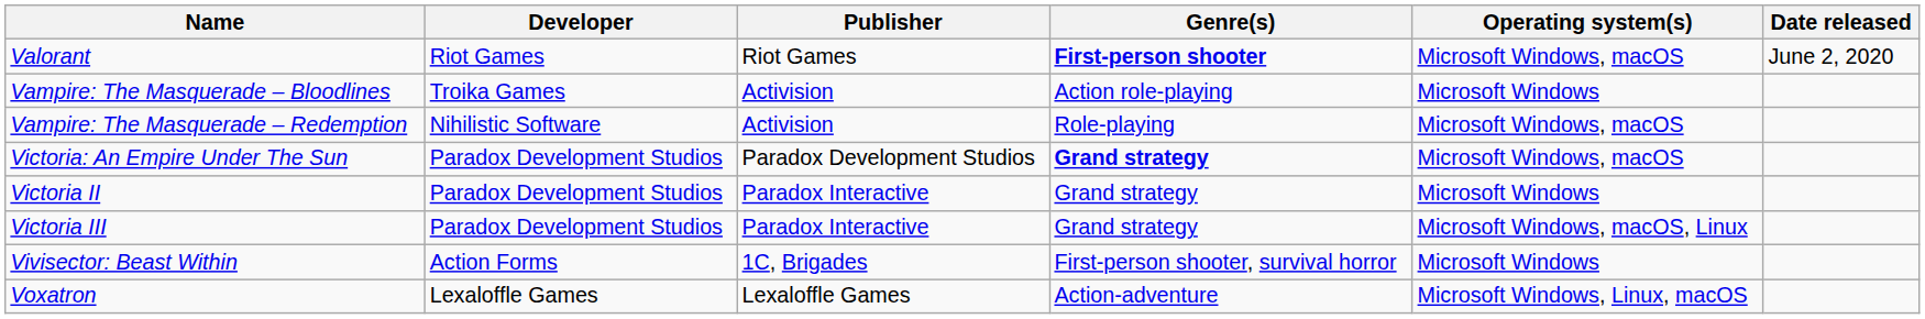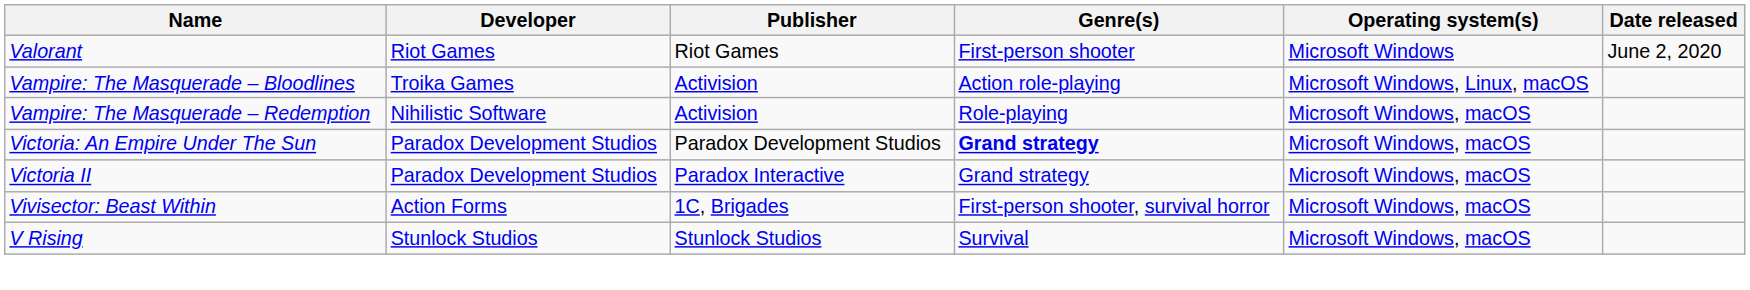Valorant | Genre(s): bold -> normal
Valorant | Operating system(s): Microsoft Windows, macOS -> Microsoft Windows
Vampire: The Masquerade – Bloodlines | Operating system(s): Microsoft Windows -> Microsoft Windows, Linux, macOS
Victoria II | Operating system(s): Microsoft Windows -> Microsoft Windows, macOS
- row: Victoria III | Paradox Development Studios | Paradox Interactive | Grand strategy | Microsoft Windows, macOS, Linux
Vivisector: Beast Within | Operating system(s): Microsoft Windows -> Microsoft Windows, macOS
- row: Voxatron | Lexaloffle Games | Lexaloffle Games | Action-adventure | Microsoft Windows, Linux, macOS
+ row: V Rising | Stunlock Studios | Stunlock Studios | Survival | Microsoft Windows, macOS
